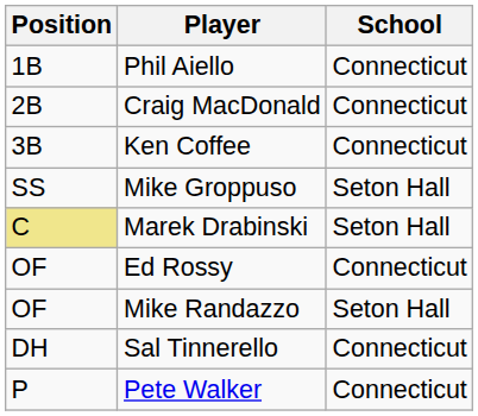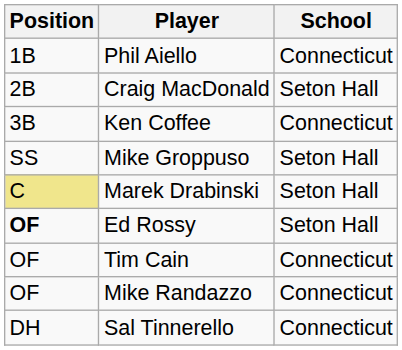Craig MacDonald | School: Connecticut -> Seton Hall
Ed Rossy | Position: normal -> bold
Ed Rossy | School: Connecticut -> Seton Hall
+ row: OF | Tim Cain | Connecticut
Mike Randazzo | School: Seton Hall -> Connecticut
- row: P | Pete Walker | Connecticut
